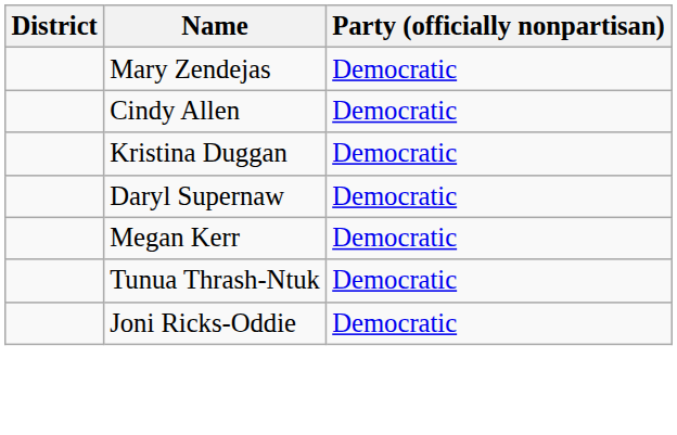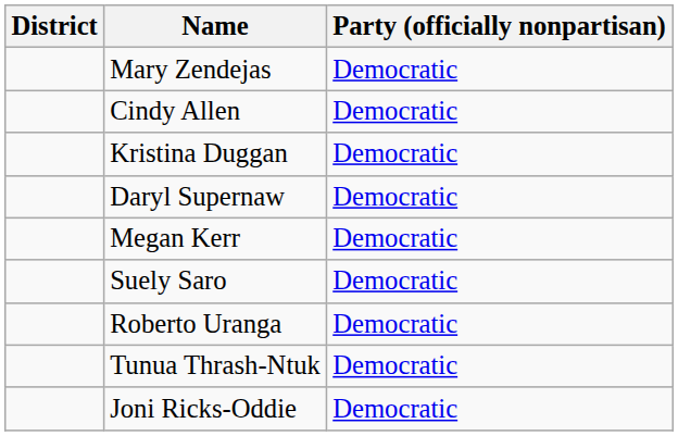+ row: Suely Saro | Democratic
+ row: Roberto Uranga | Democratic
